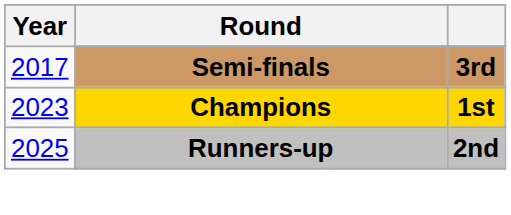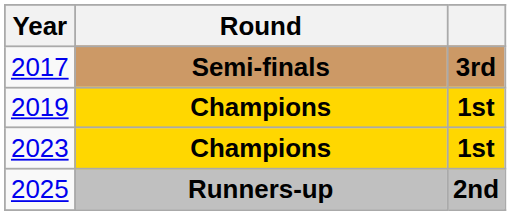+ row: 2019 | Champions | 1st
